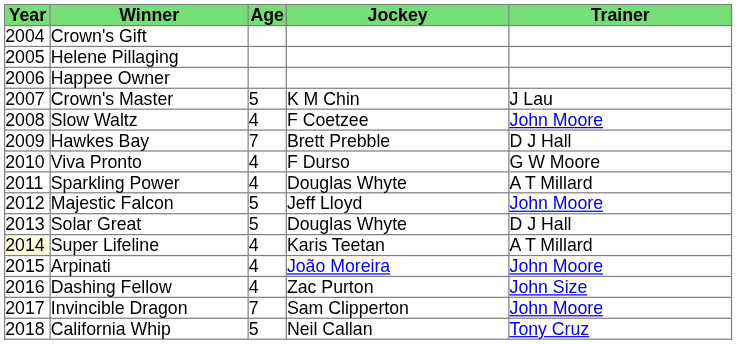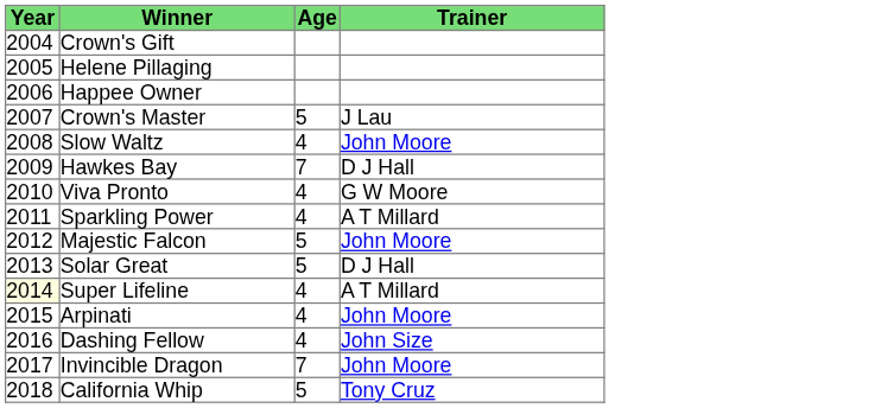- column: Jockey | K M Chin | F Coetzee | Brett Prebble | F Durso | Douglas Whyte | Jeff Lloyd | Douglas Whyte | Karis Teetan | João Moreira | Zac Purton | Sam Clipperton | Neil Callan
